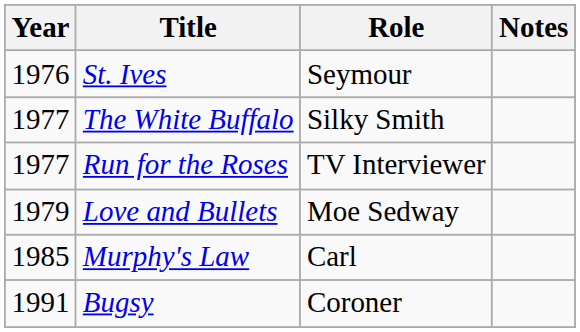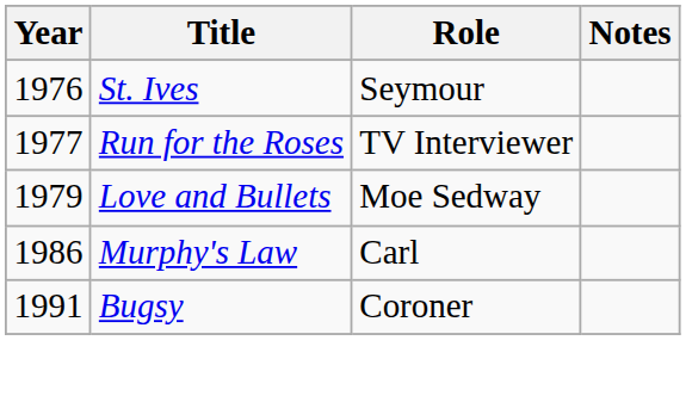- row: 1977 | The White Buffalo | Silky Smith
Murphy's Law | Year: 1985 -> 1986
